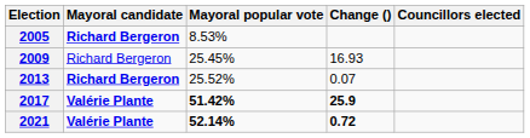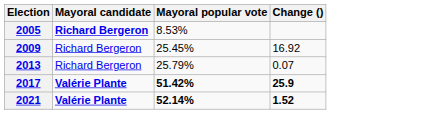- column: Councillors elected
2009 | Change (): 16.93 -> 16.92
2013 | Mayoral candidate: bold -> normal
2013 | Mayoral popular vote: 25.52% -> 25.79%
2021 | Change (): 0.72 -> 1.52
